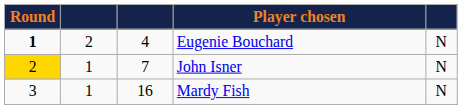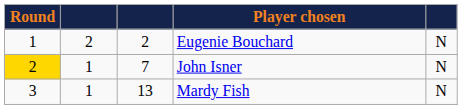Eugenie Bouchard | Round: bold -> normal
Eugenie Bouchard | column 3: 4 -> 2
Mardy Fish | column 3: 16 -> 13
